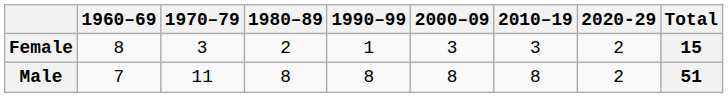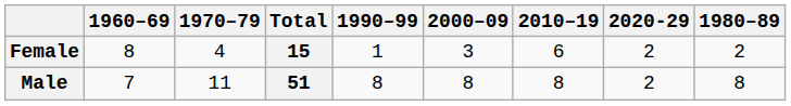columns swapped: 1980–89 <-> Total
Female | 1970–79: 3 -> 4
Female | 2010–19: 3 -> 6
